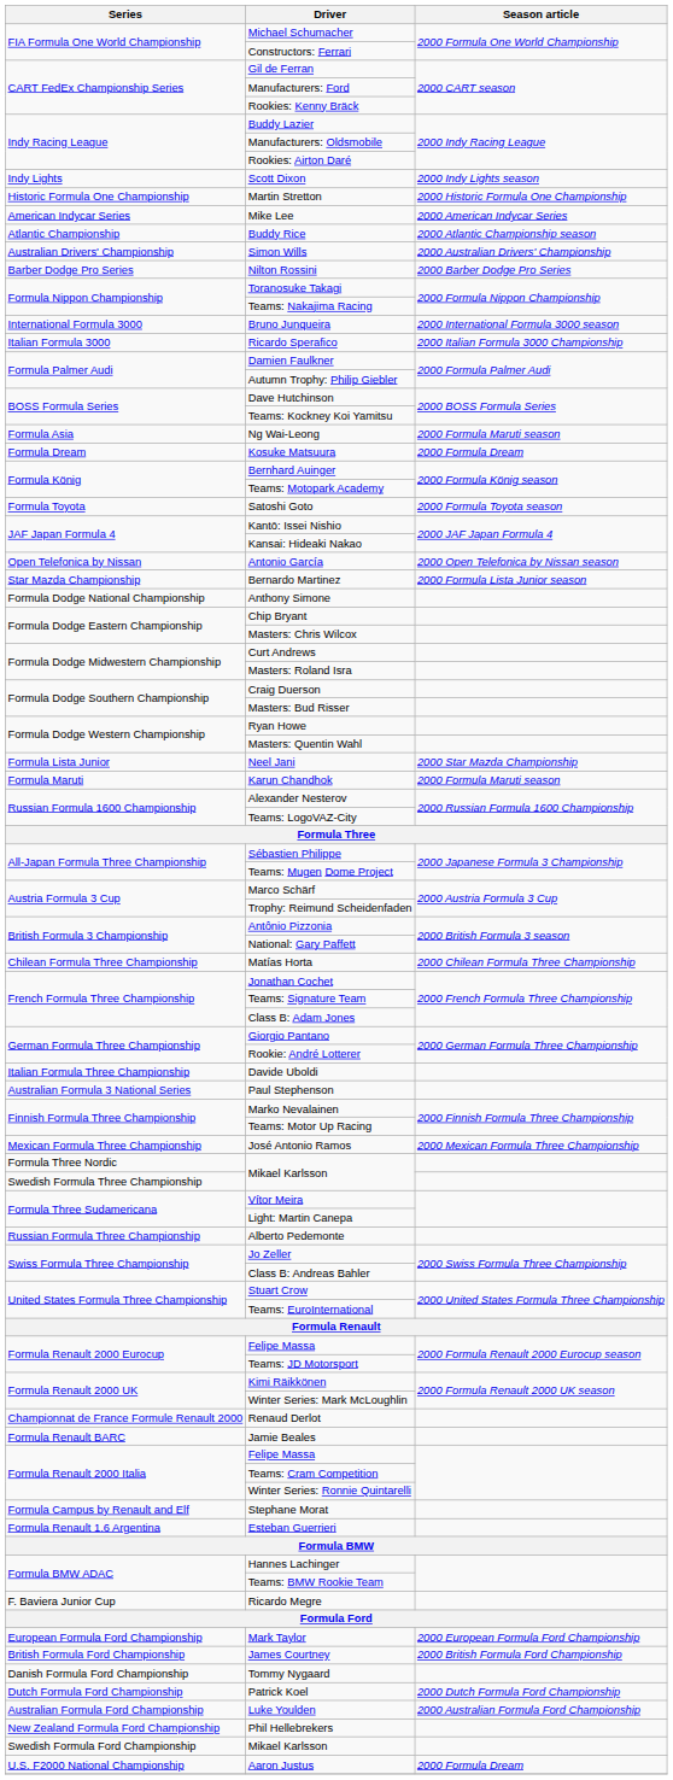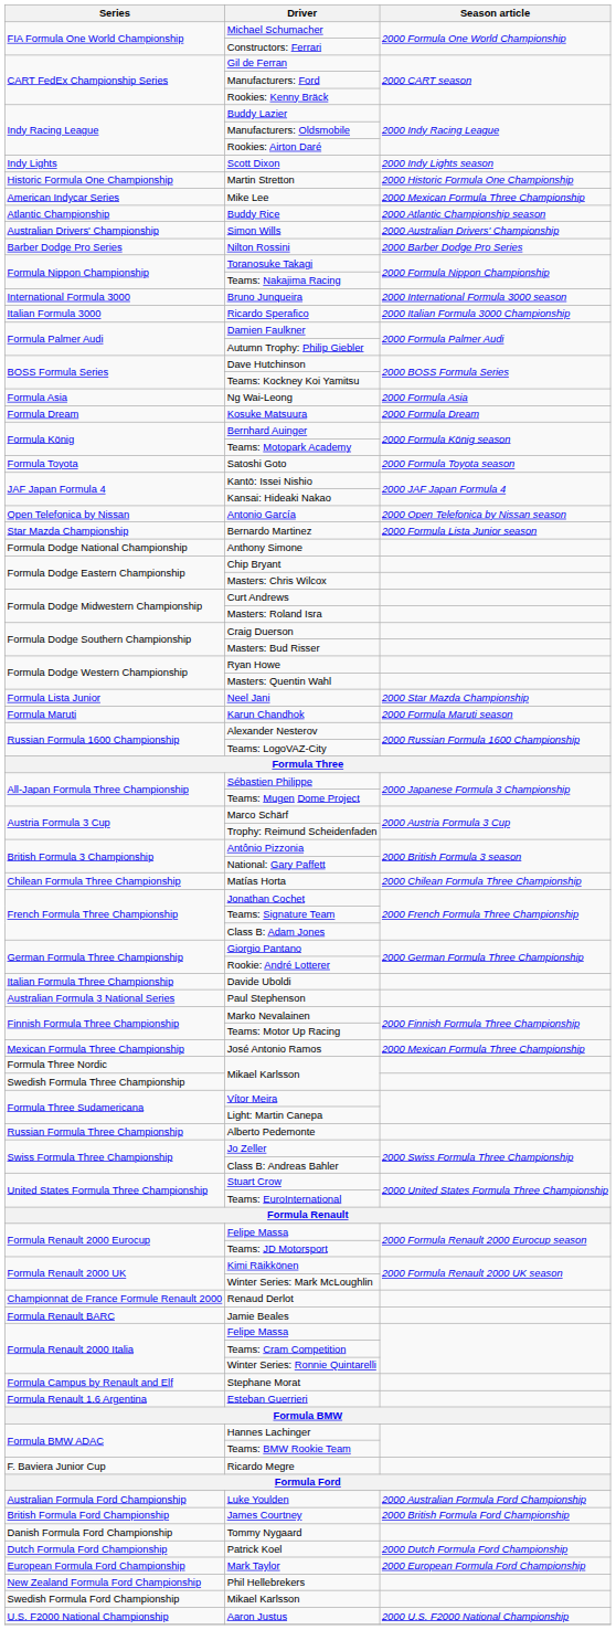Mike Lee | Season article: 2000 American Indycar Series -> 2000 Mexican Formula Three Championship
Ng Wai-Leong | Season article: 2000 Formula Maruti season -> 2000 Formula Asia
rows swapped: Luke Youlden <-> Mark Taylor
Aaron Justus | Season article: 2000 Formula Dream -> 2000 U.S. F2000 National Championship
